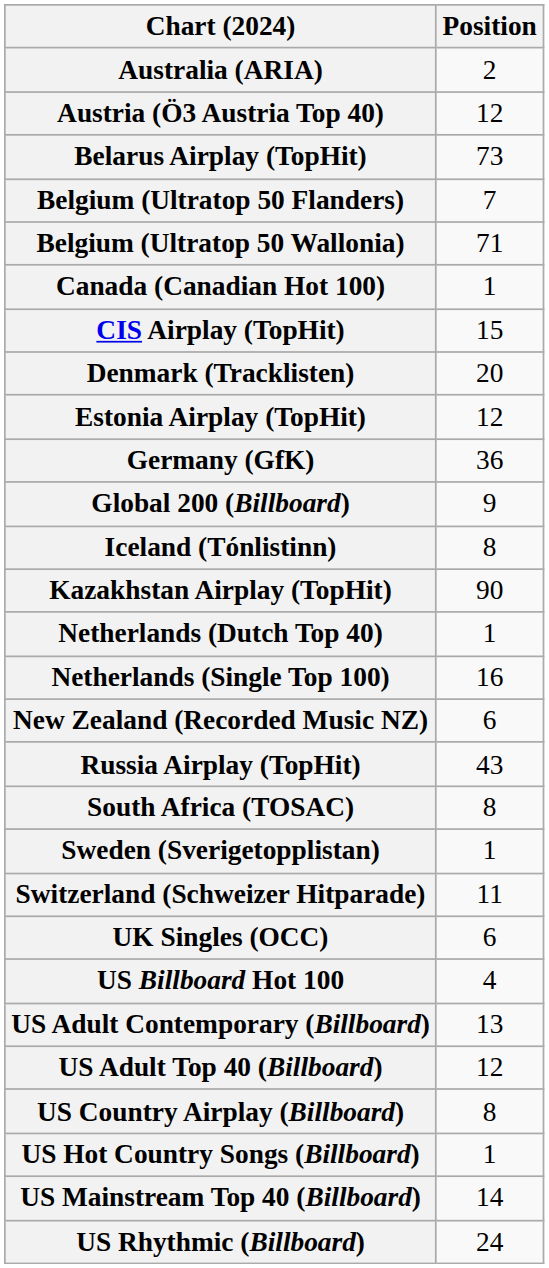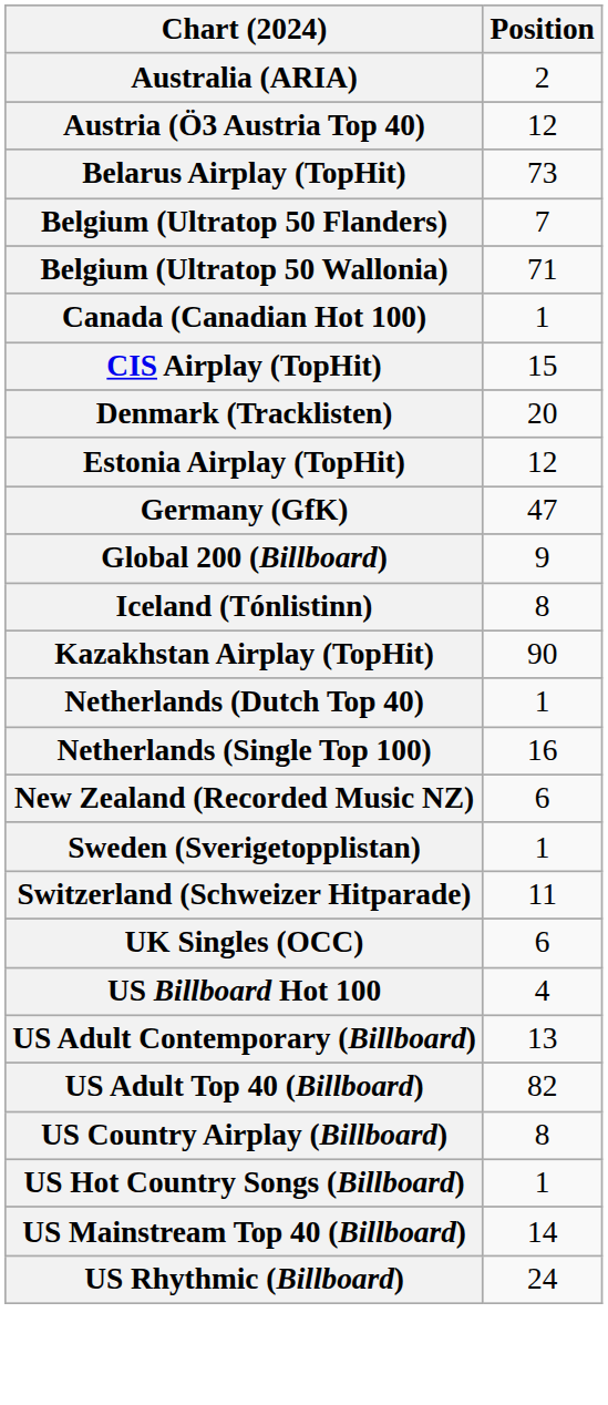Germany (GfK) | Position: 36 -> 47
- row: Russia Airplay (TopHit) | 43
- row: South Africa (TOSAC) | 8
US Adult Top 40 (Billboard) | Position: 12 -> 82
